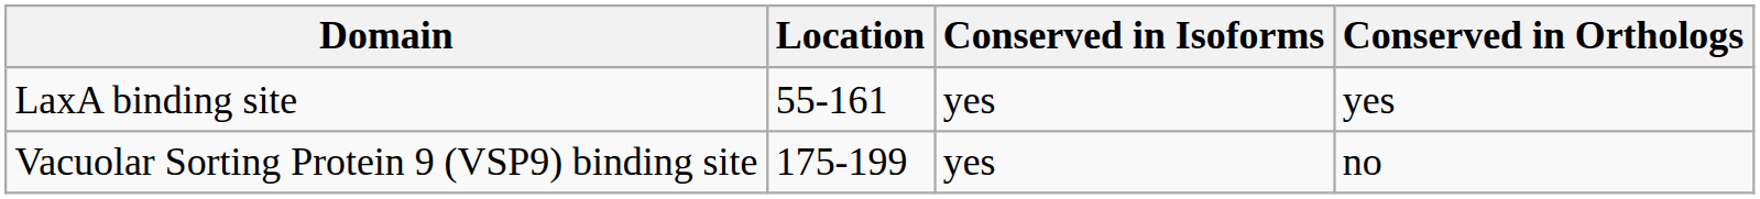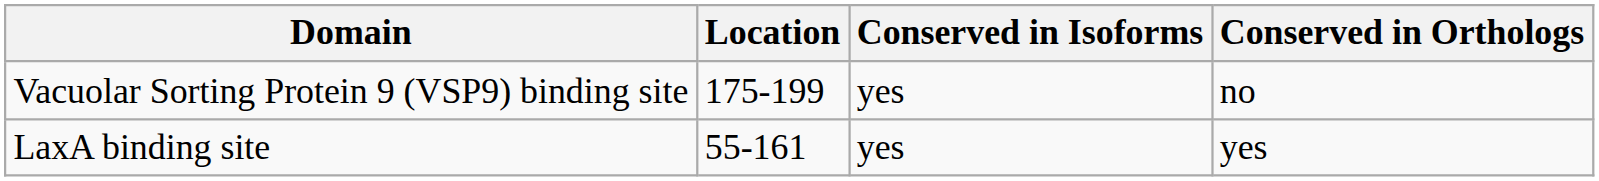rows swapped: LaxA binding site <-> Vacuolar Sorting Protein 9 (VSP9) binding site
